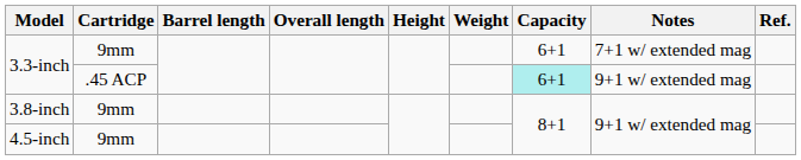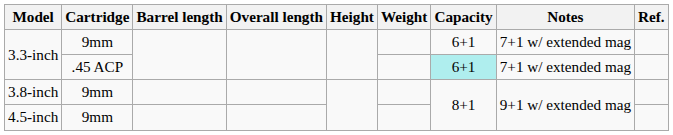3.3-inch / .45 ACP | Notes: 9+1 w/ extended mag -> 7+1 w/ extended mag
